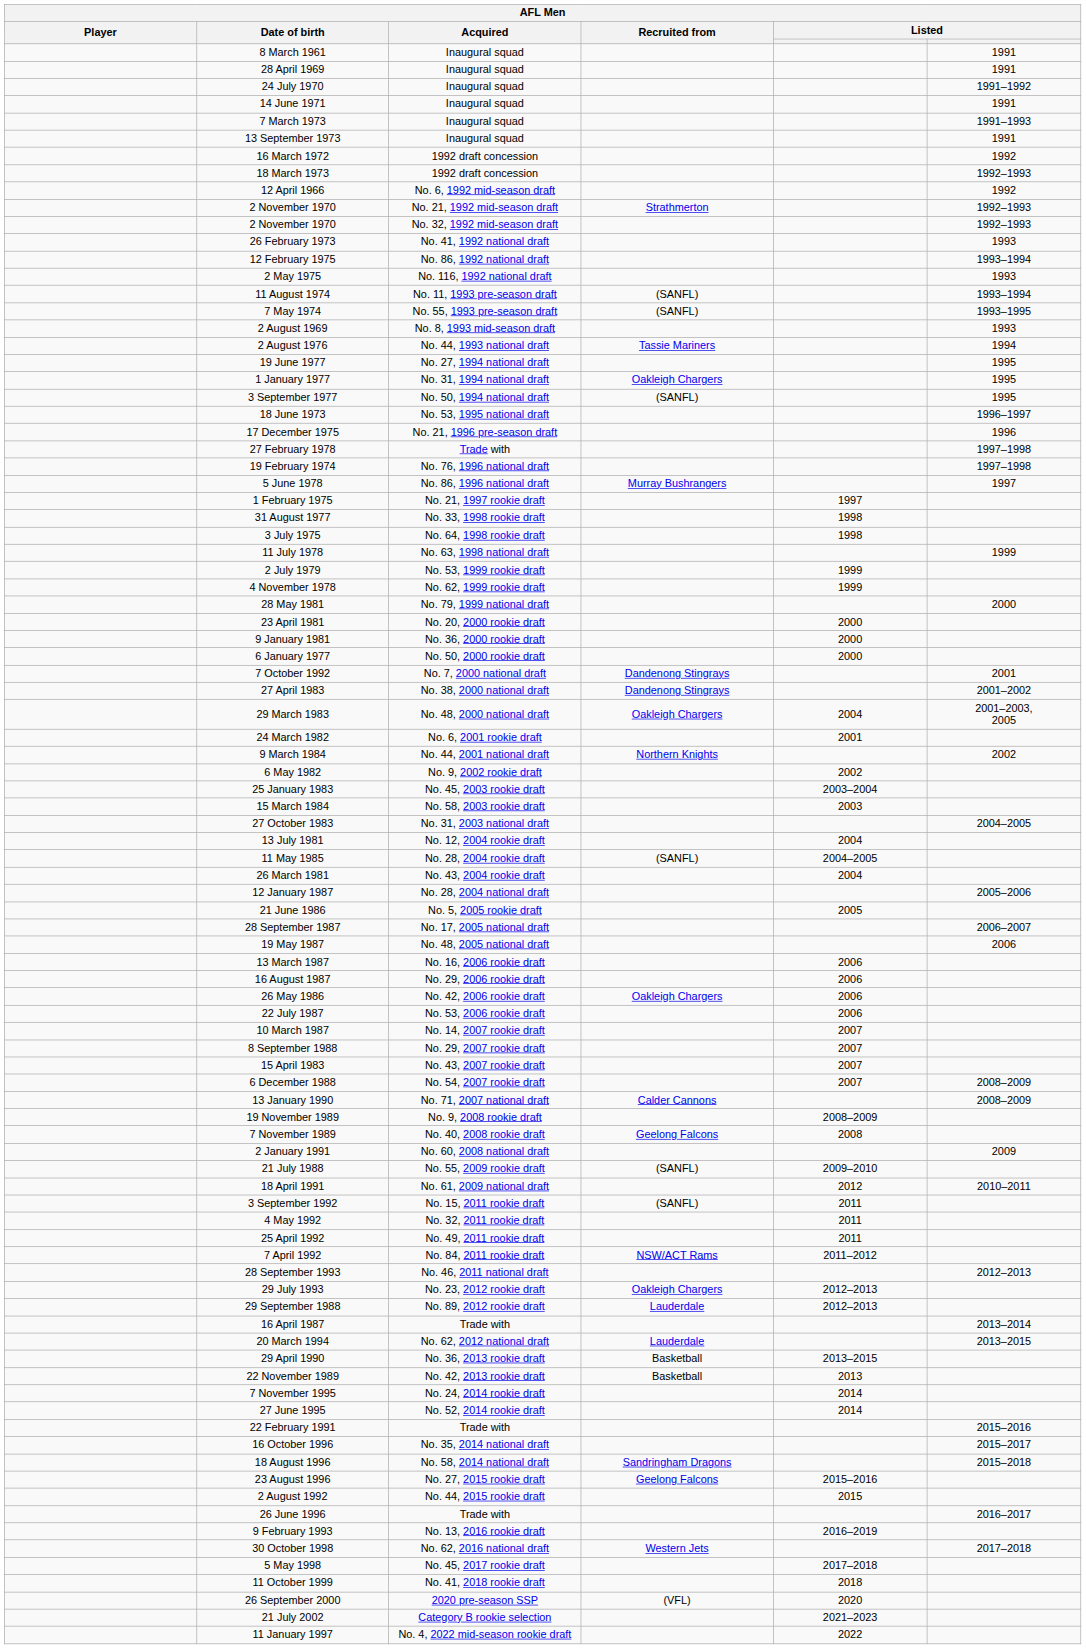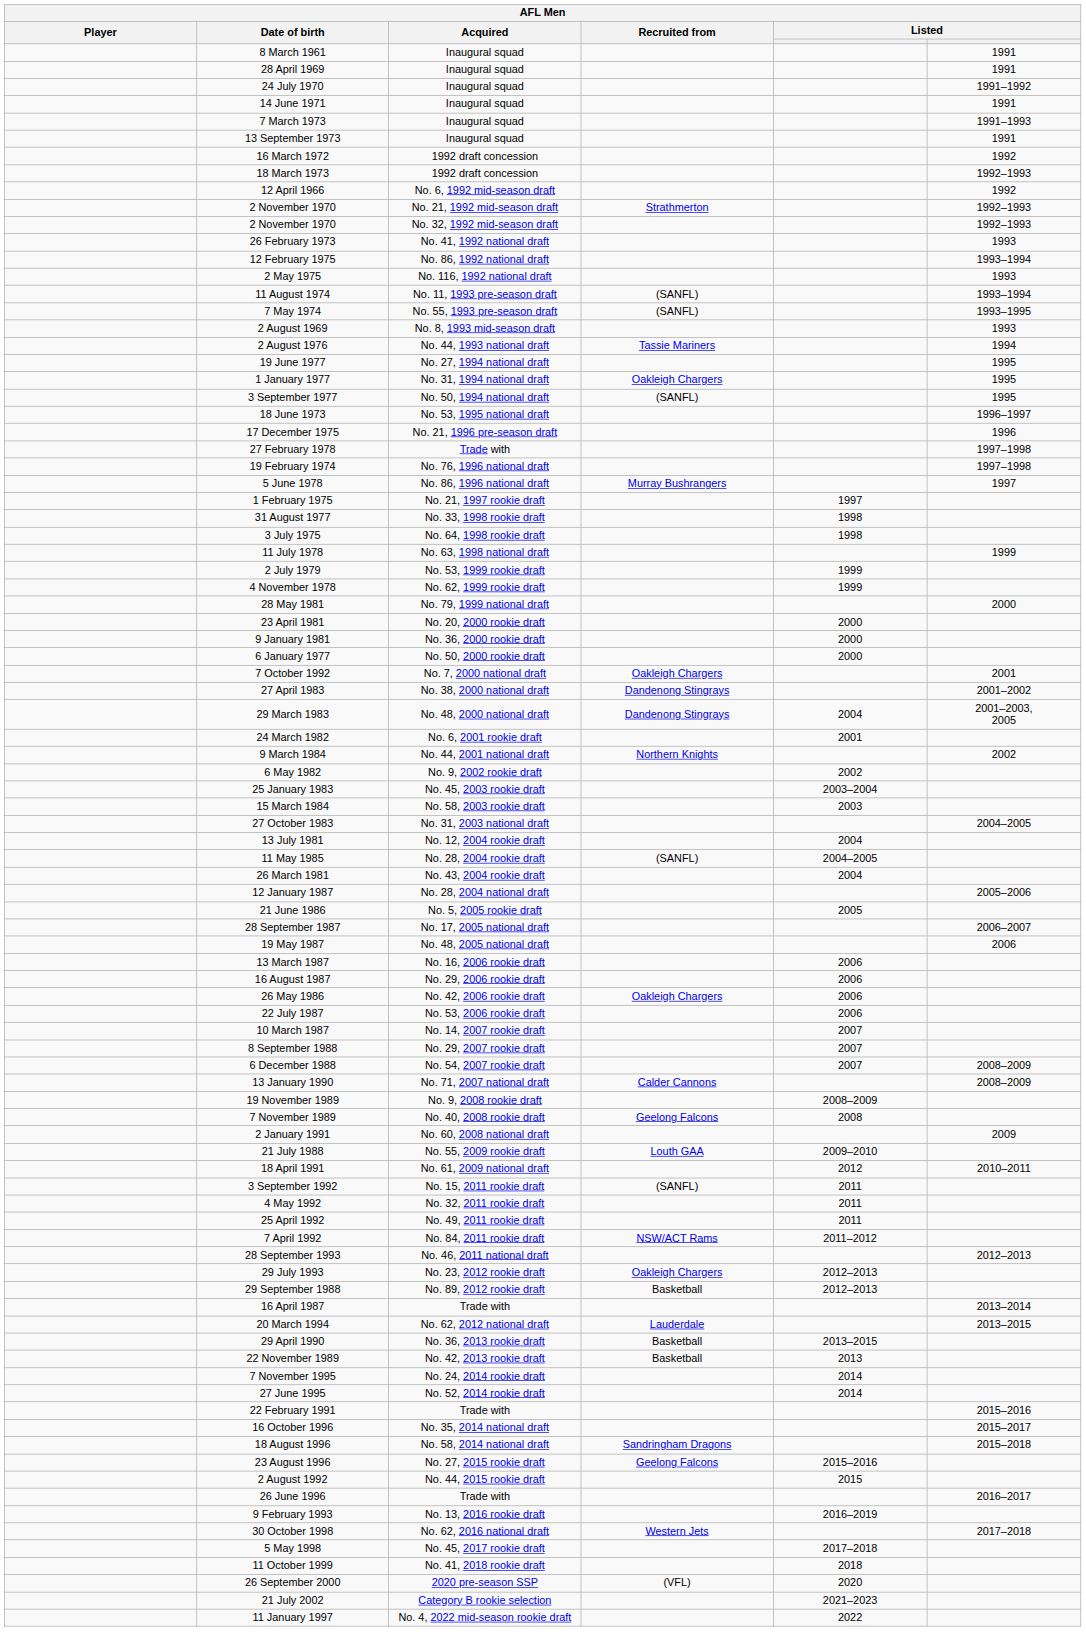7 October 1992 | Recruited from: Dandenong Stingrays -> Oakleigh Chargers
29 March 1983 | Recruited from: Oakleigh Chargers -> Dandenong Stingrays
- row: 15 April 1983 | No. 43, 2007 rookie draft | 2007
21 July 1988 | Recruited from: (SANFL) -> Louth GAA
29 September 1988 | Recruited from: Lauderdale -> Basketball
